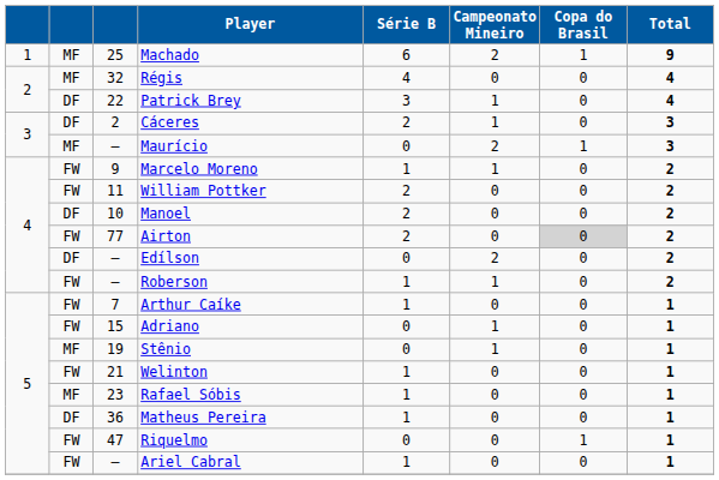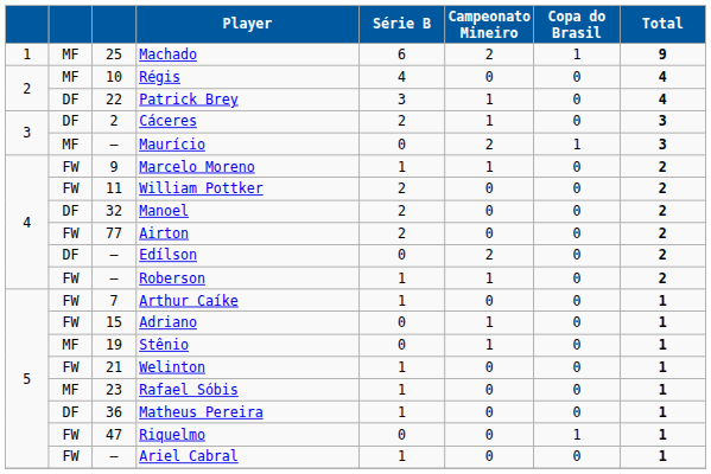Régis | column 3: 32 -> 10
Manoel | column 3: 10 -> 32
Airton | Copa do Brasil: lightgrey background -> no background
